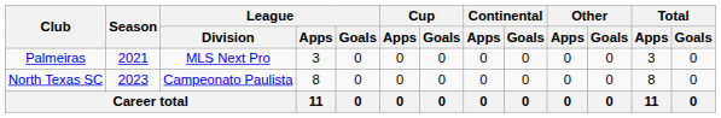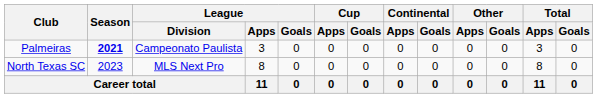Palmeiras | Season: normal -> bold
Palmeiras | League / Division: MLS Next Pro -> Campeonato Paulista
North Texas SC | League / Division: Campeonato Paulista -> MLS Next Pro
